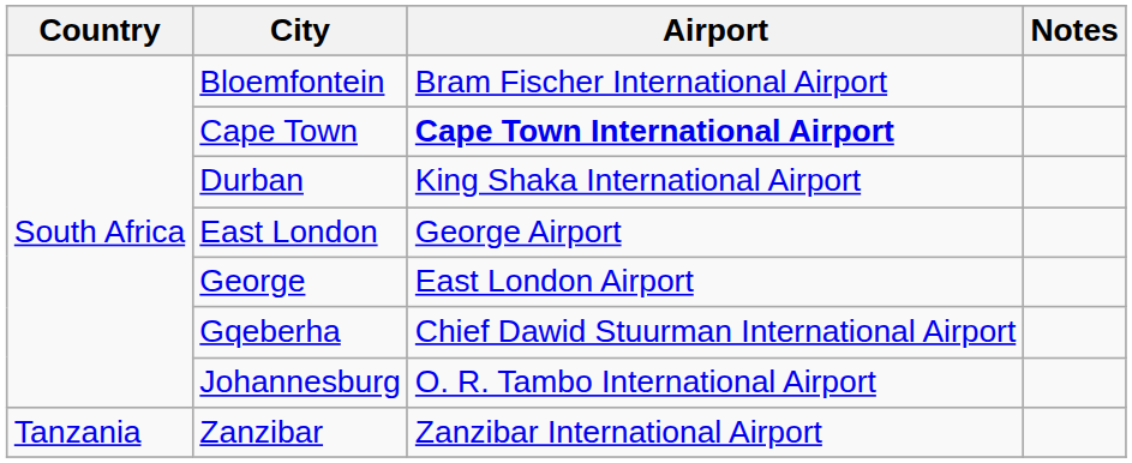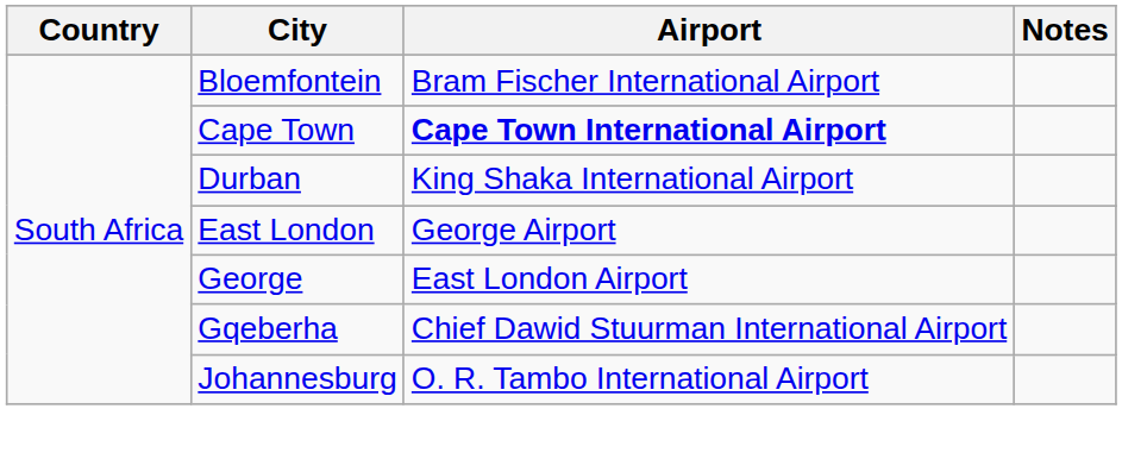- row: Tanzania | Zanzibar | Zanzibar International Airport
